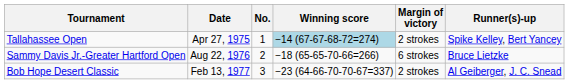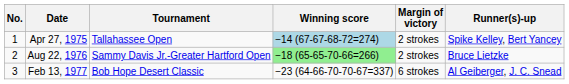columns swapped: No. <-> Tournament
Aug 22, 1976 | Winning score: no background -> lightgreen background
Aug 22, 1976 | Margin of victory: 6 strokes -> 2 strokes
Feb 13, 1977 | Margin of victory: 2 strokes -> 6 strokes
